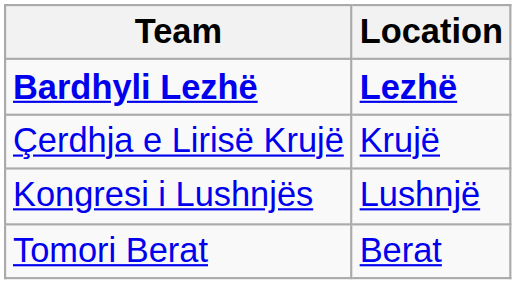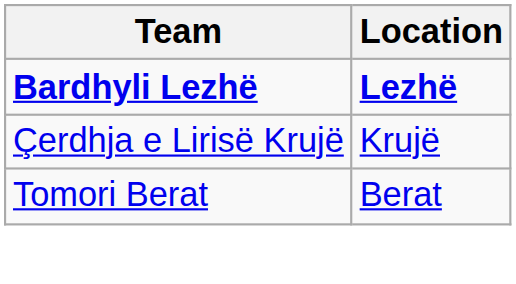- row: Kongresi i Lushnjës | Lushnjë
